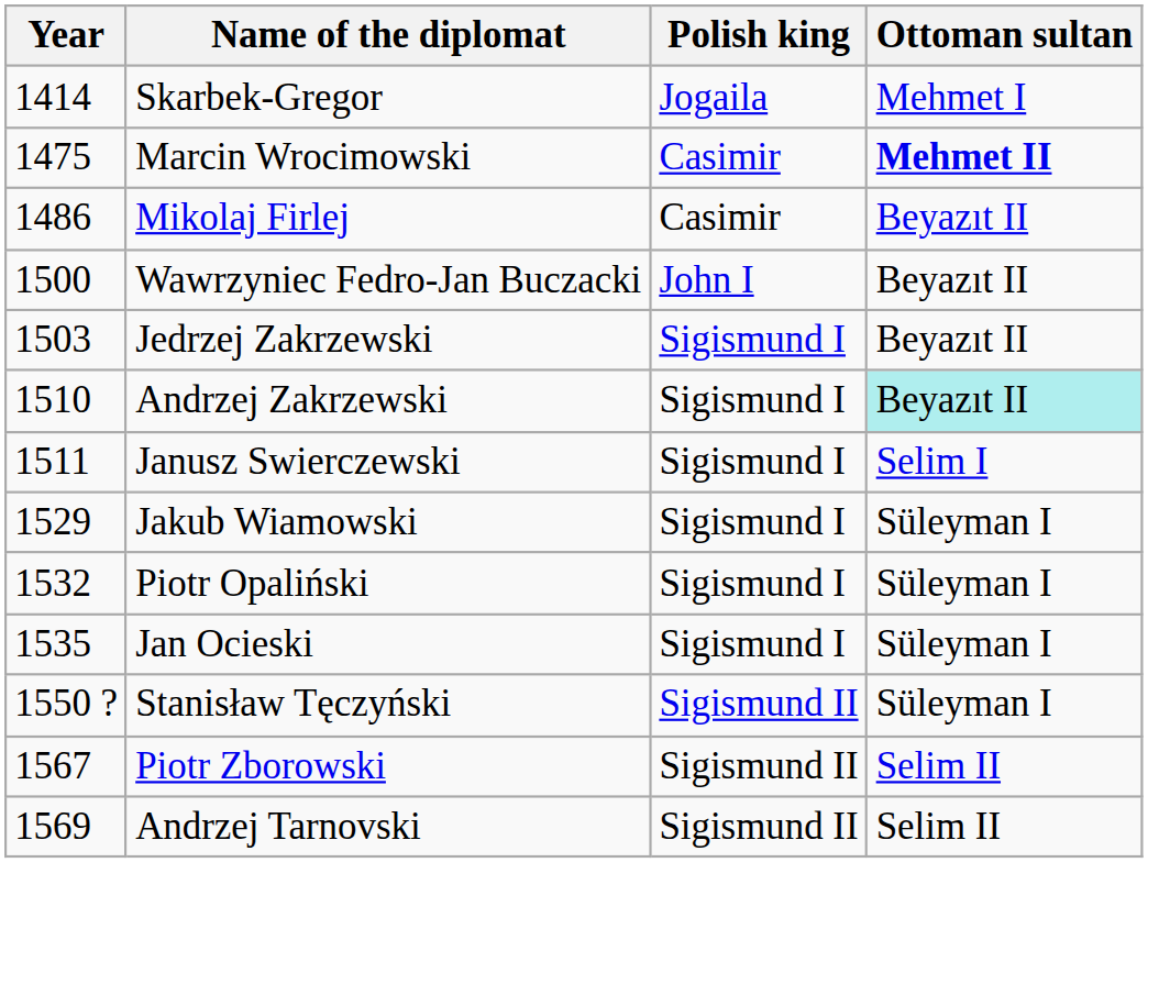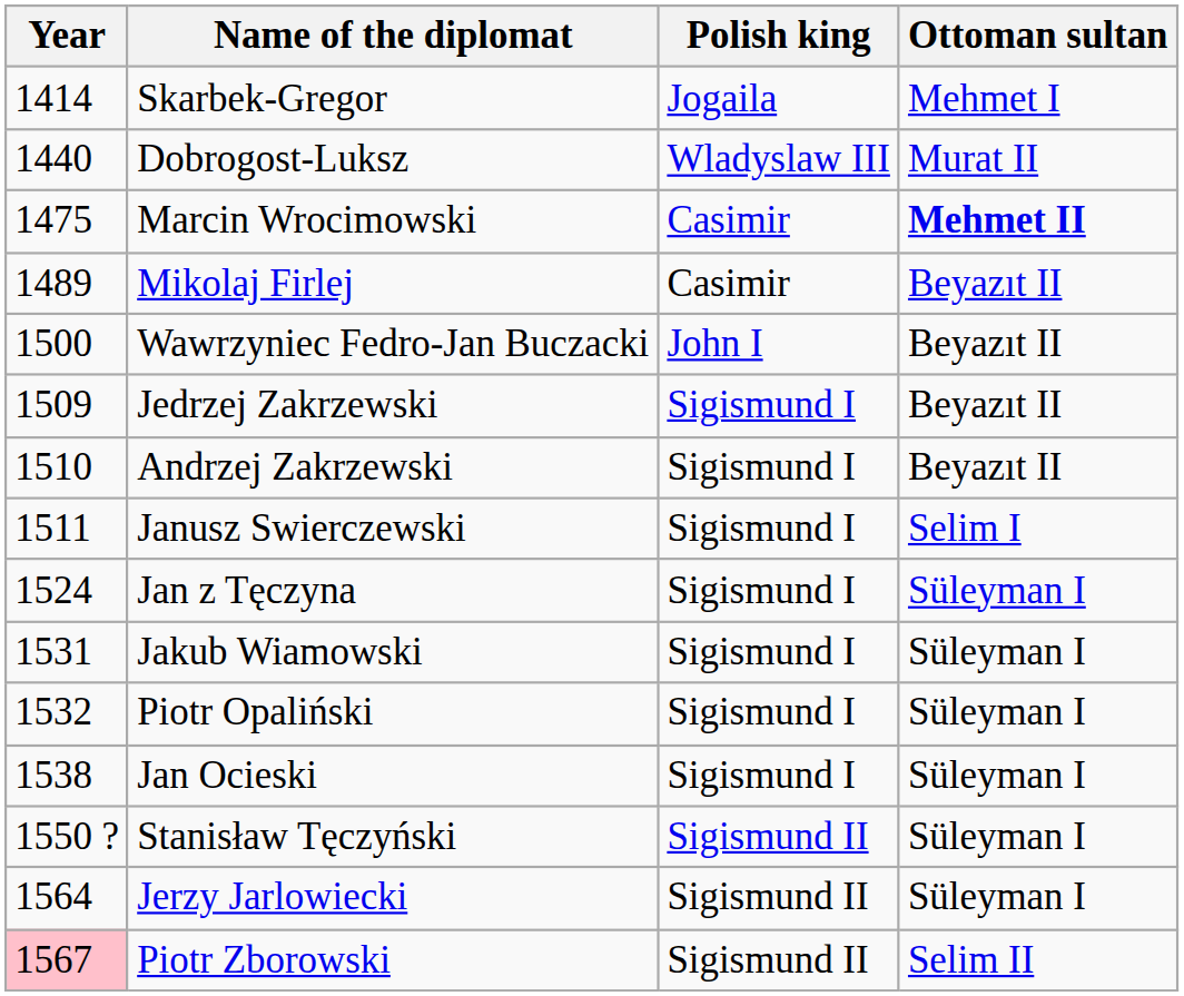+ row: 1440 | Dobrogost-Luksz | Wladyslaw III | Murat II
Mikolaj Firlej | Year: 1486 -> 1489
Jedrzej Zakrzewski | Year: 1503 -> 1509
Andrzej Zakrzewski | Ottoman sultan: paleturquoise background -> no background
+ row: 1524 | Jan z Tęczyna | Sigismund I | Süleyman I
Jakub Wiamowski | Year: 1529 -> 1531
Jan Ocieski | Year: 1535 -> 1538
+ row: 1564 | Jerzy Jarlowiecki | Sigismund II | Süleyman I
Piotr Zborowski | Year: no background -> pink background
- row: 1569 | Andrzej Tarnovski | Sigismund II | Selim II
